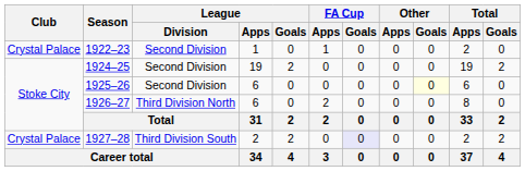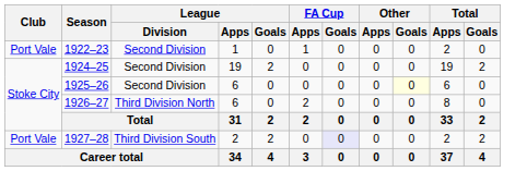1922–23 | Club: Crystal Palace -> Port Vale
1927–28 | Club: Crystal Palace -> Port Vale
